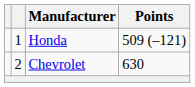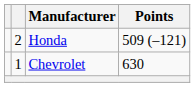Honda | column 2: 1 -> 2
Chevrolet | column 2: 2 -> 1
